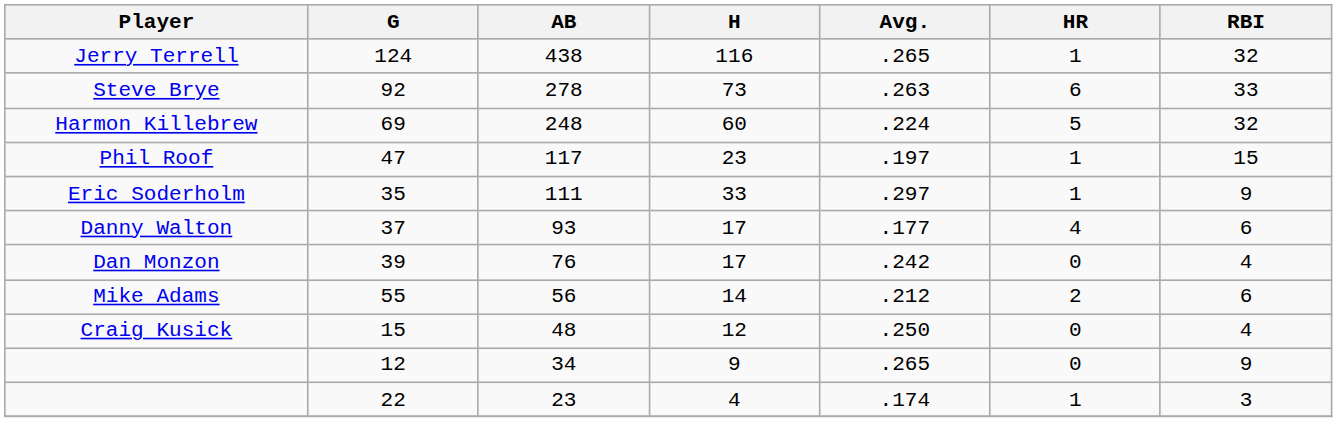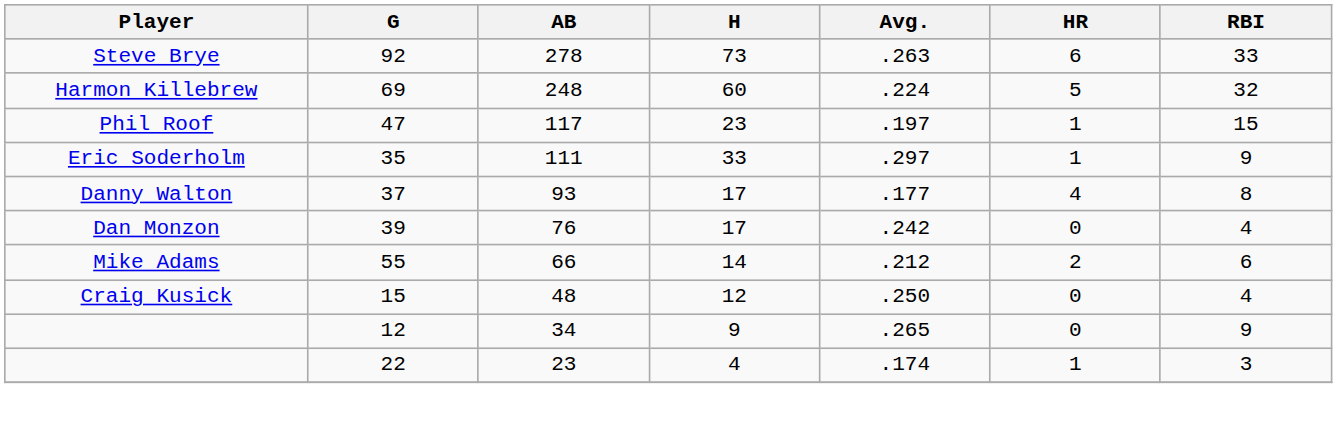- row: Jerry Terrell | 124 | 438 | 116 | .265 | 1 | 32
Danny Walton | RBI: 6 -> 8
Mike Adams | AB: 56 -> 66
